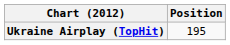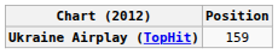Ukraine Airplay (TopHit) | Position: 195 -> 159
